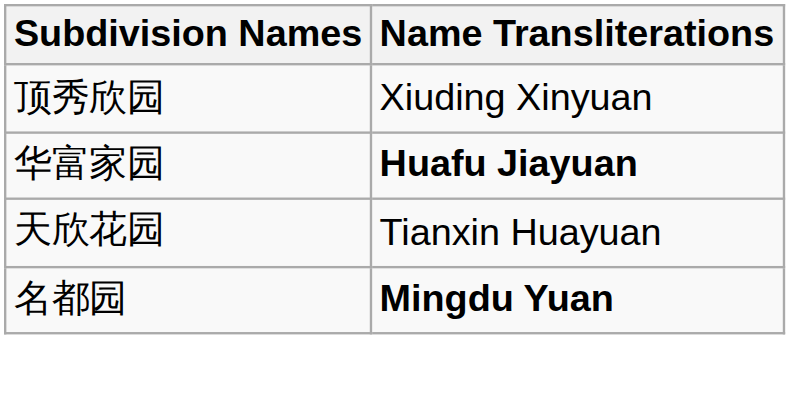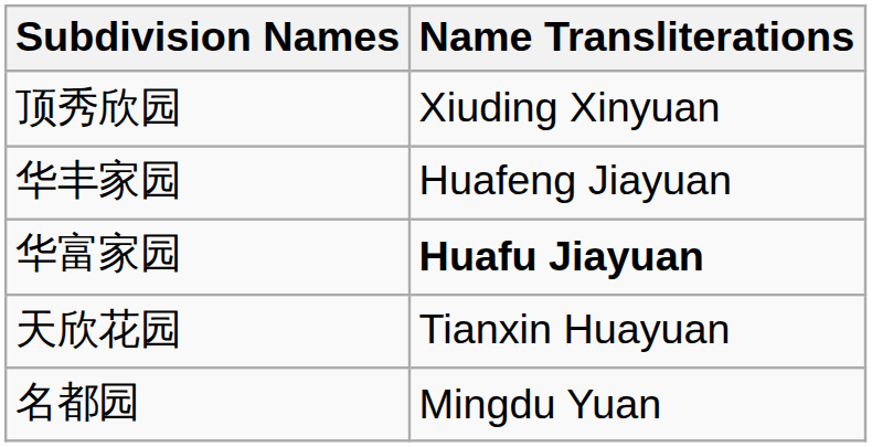+ row: 华丰家园 | Huafeng Jiayuan
名都园 | Name Transliterations: bold -> normal
